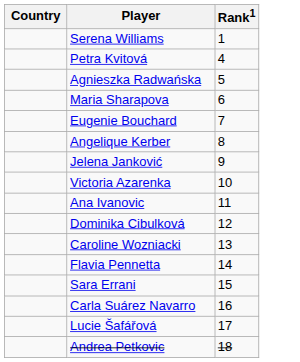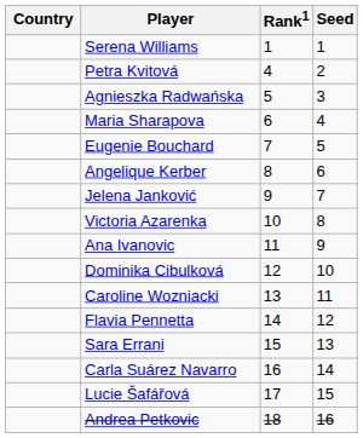+ column: Seed | 1 | 2 | 3 | 4 | 5 | 6 | 7 | 8 | 9 | 10 | 11 | 12 | 13 | 14 | 15 | 16
